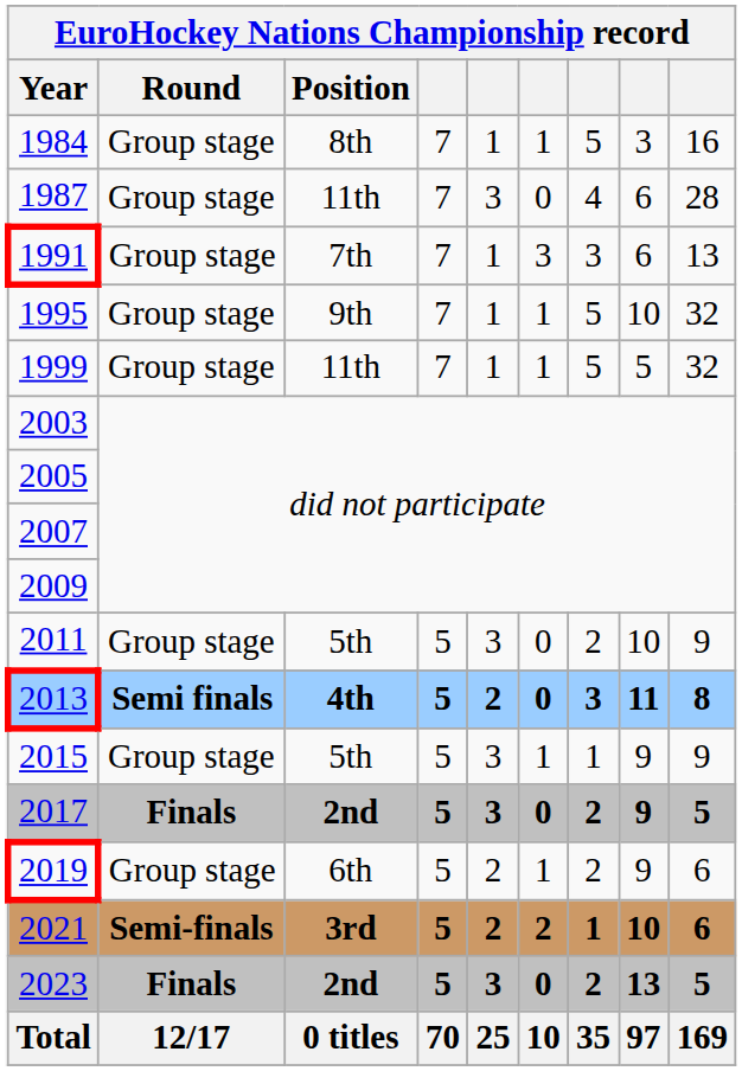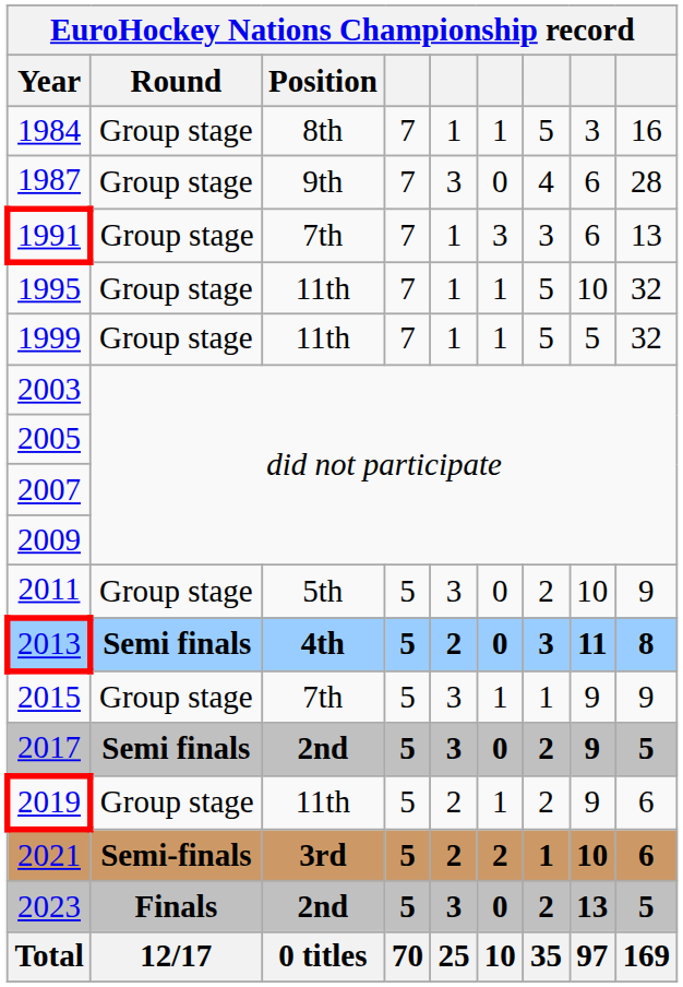1987 | EuroHockey Nations Championship record / Position: 11th -> 9th
1995 | EuroHockey Nations Championship record / Position: 9th -> 11th
2015 | EuroHockey Nations Championship record / Position: 5th -> 7th
2017 | EuroHockey Nations Championship record / Round: Finals -> Semi finals
2019 | EuroHockey Nations Championship record / Position: 6th -> 11th
